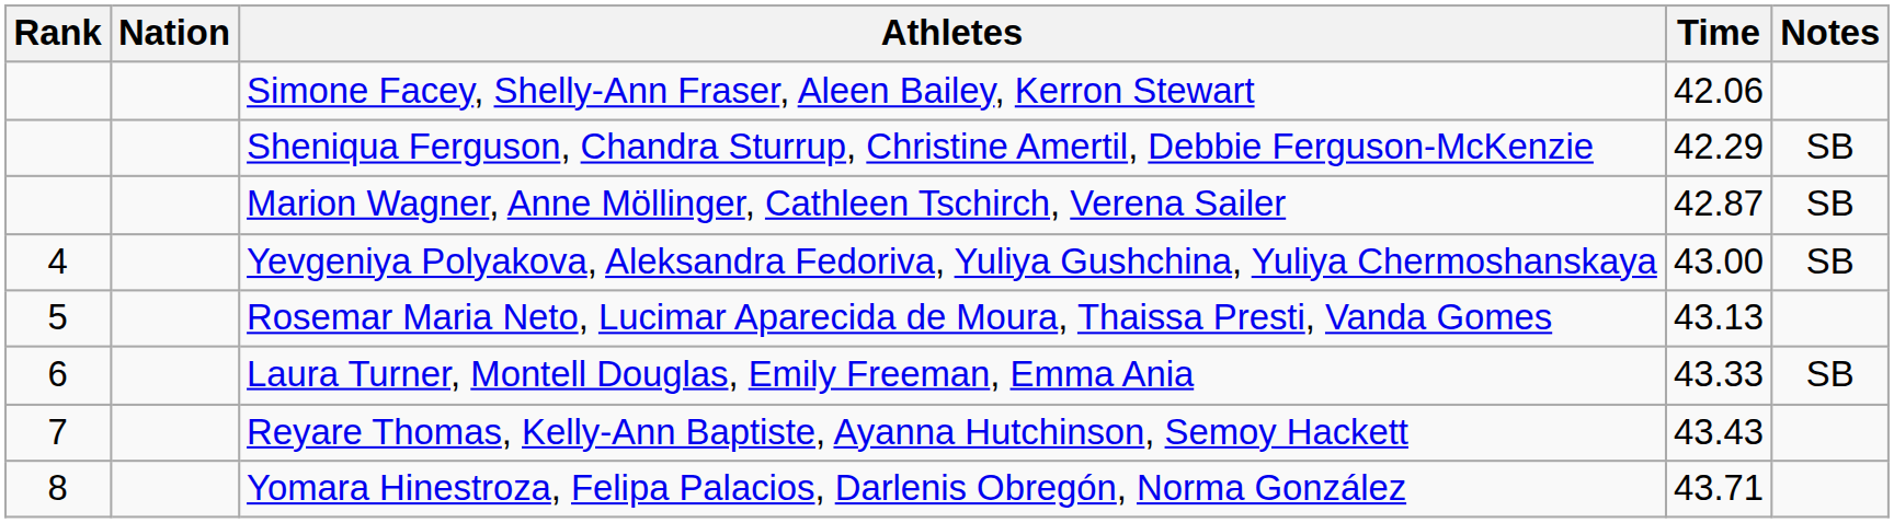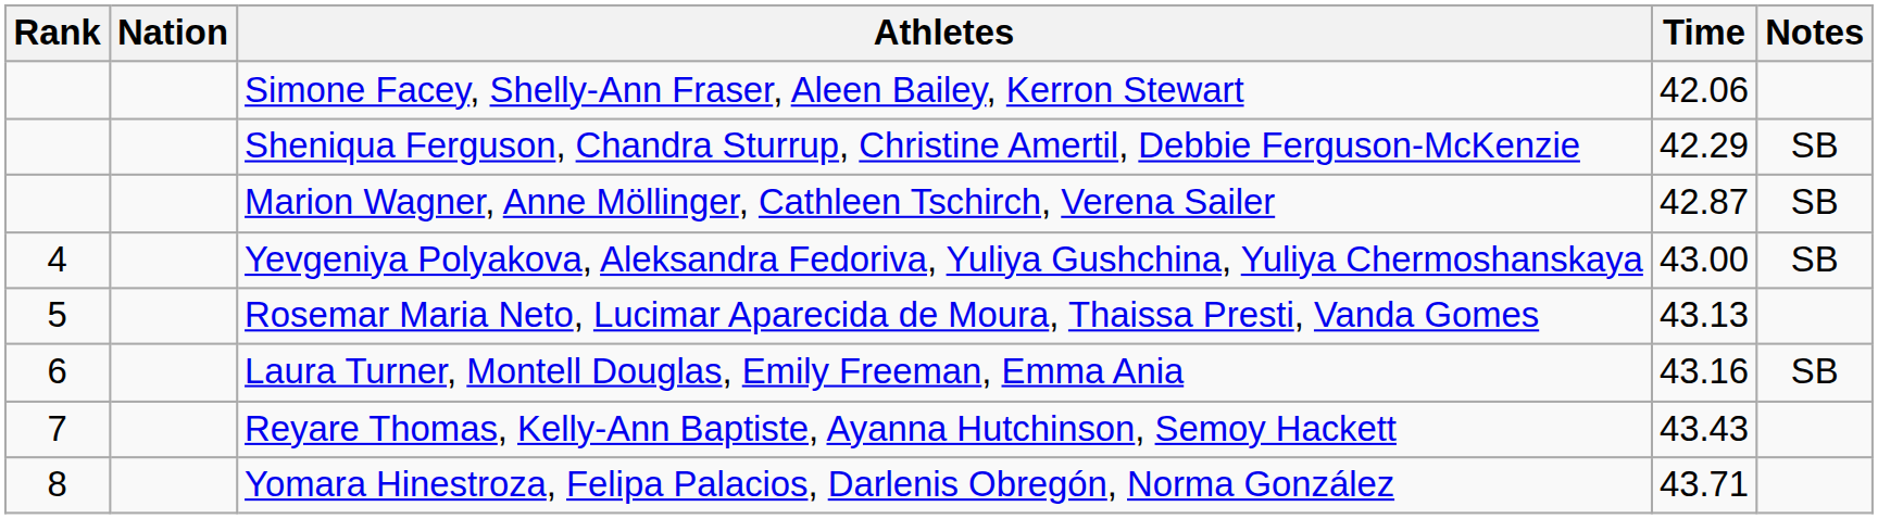Laura Turner, Montell Douglas, Emily Freeman, Emma Ania | Time: 43.33 -> 43.16
